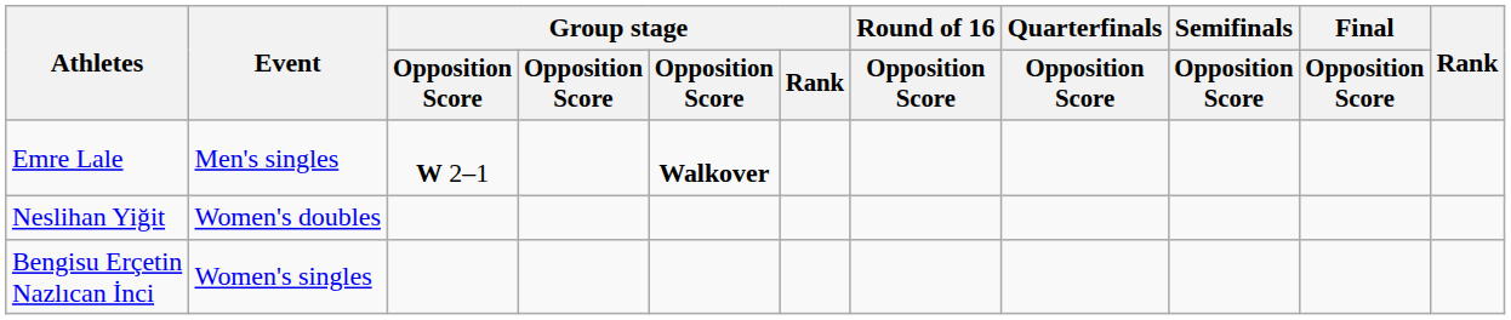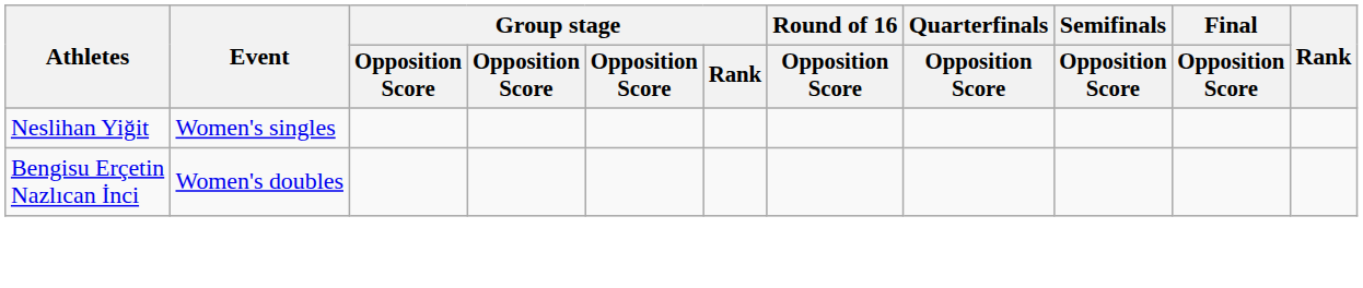- row: Emre Lale | Men's singles | W 2–1 | Walkover
Neslihan Yiğit | Event: Women's doubles -> Women's singles
Bengisu Erçetin Nazlıcan İnci | Event: Women's singles -> Women's doubles
